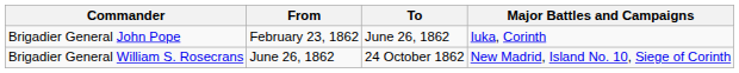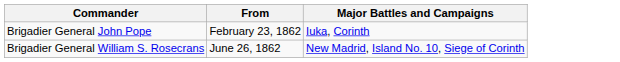- column: To | June 26, 1862 | 24 October 1862
